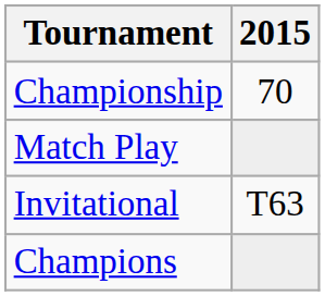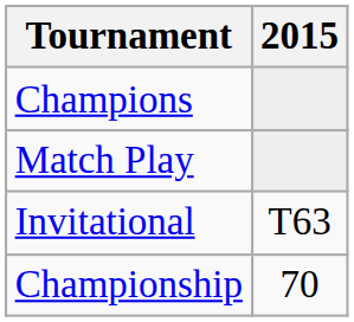rows swapped: Championship <-> Champions
